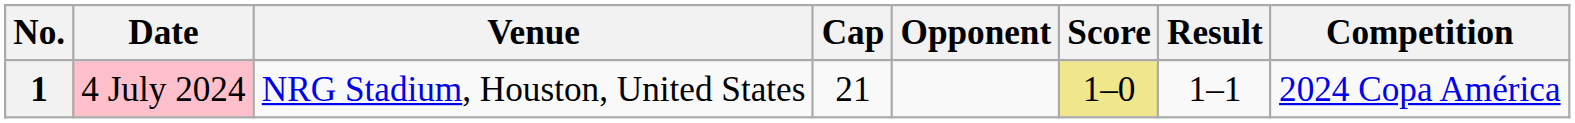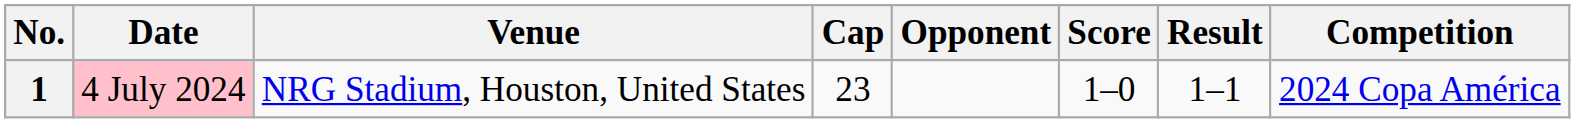1 | Cap: 21 -> 23
1 | Score: khaki background -> no background
